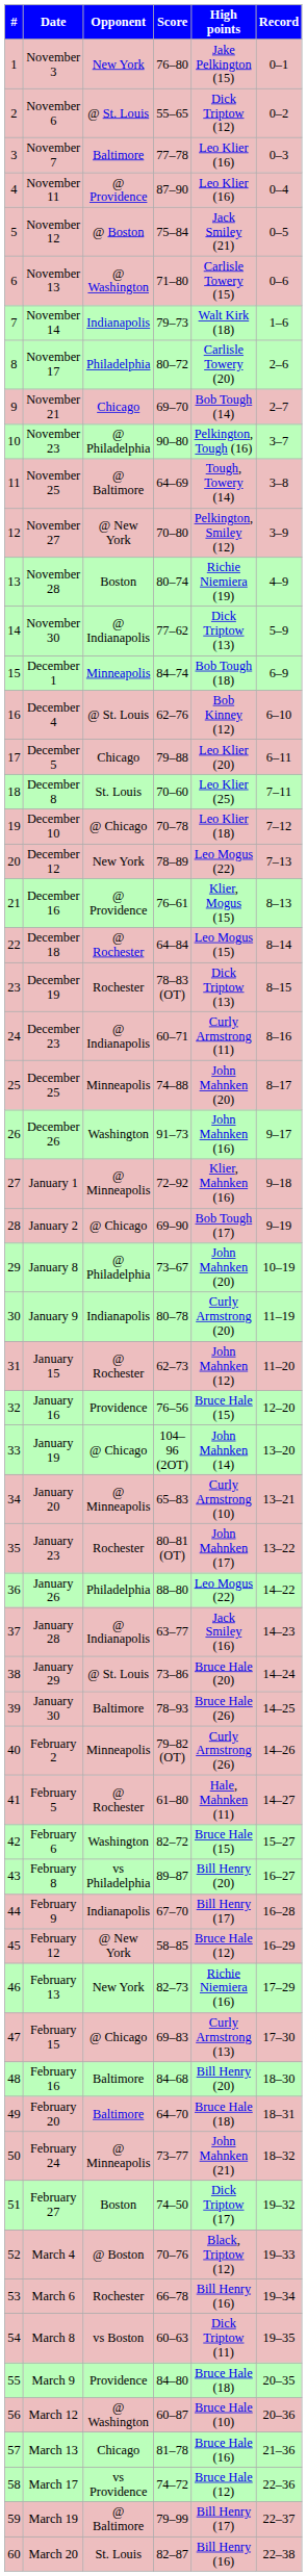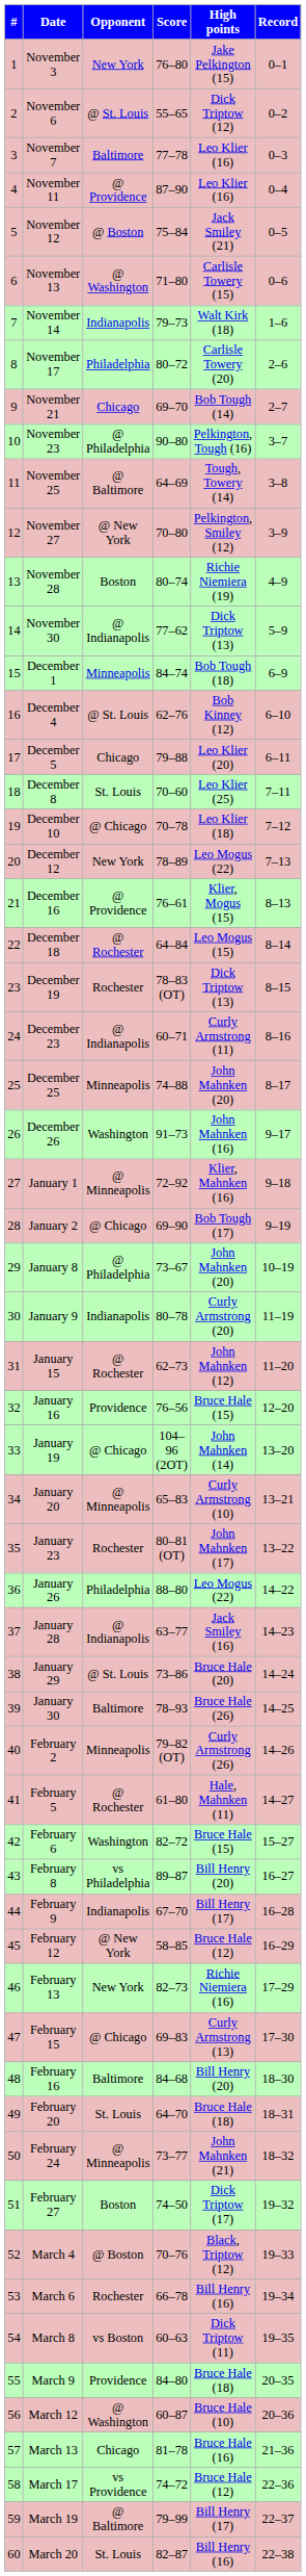February 20 | Opponent: Baltimore -> St. Louis
